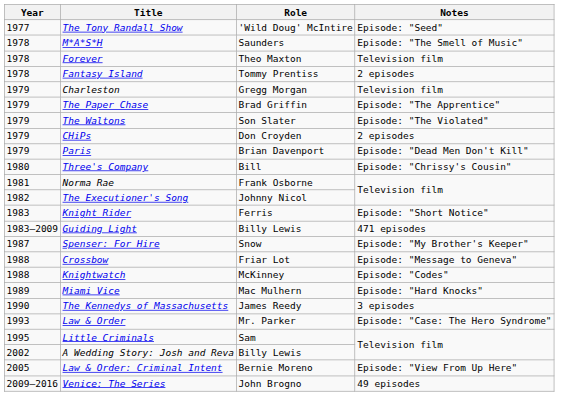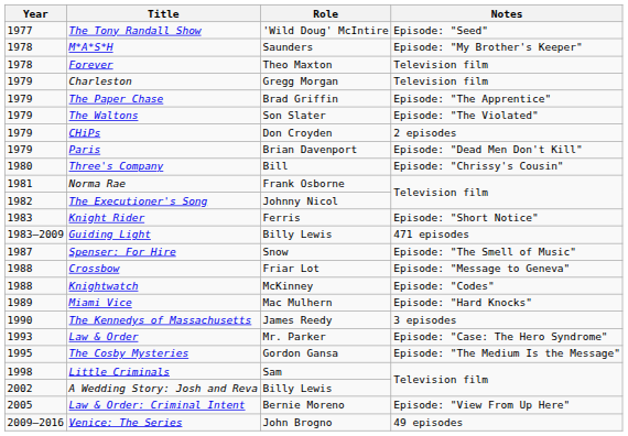M*A*S*H | Notes: Episode: "The Smell of Music" -> Episode: "My Brother's Keeper"
- row: 1978 | Fantasy Island | Tommy Prentiss | 2 episodes
Spenser: For Hire | Notes: Episode: "My Brother's Keeper" -> Episode: "The Smell of Music"
+ row: 1995 | The Cosby Mysteries | Gordon Gansa | Episode: "The Medium Is the Message"
Little Criminals | Year: 1995 -> 1998
